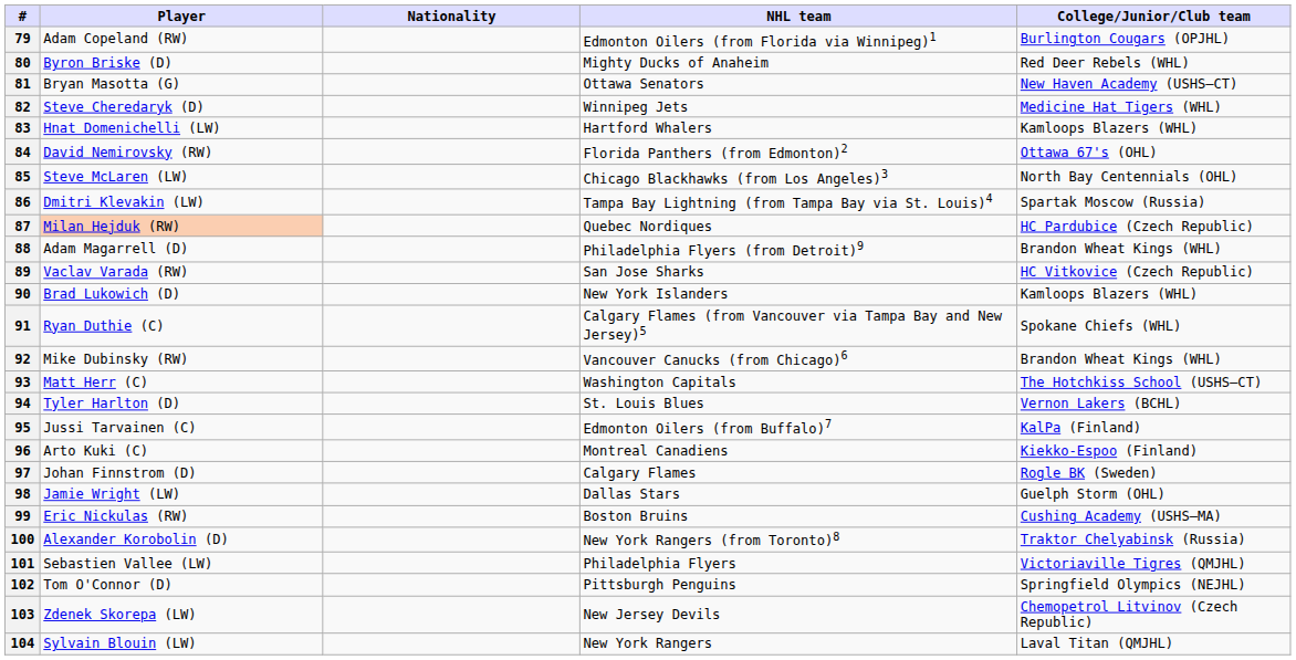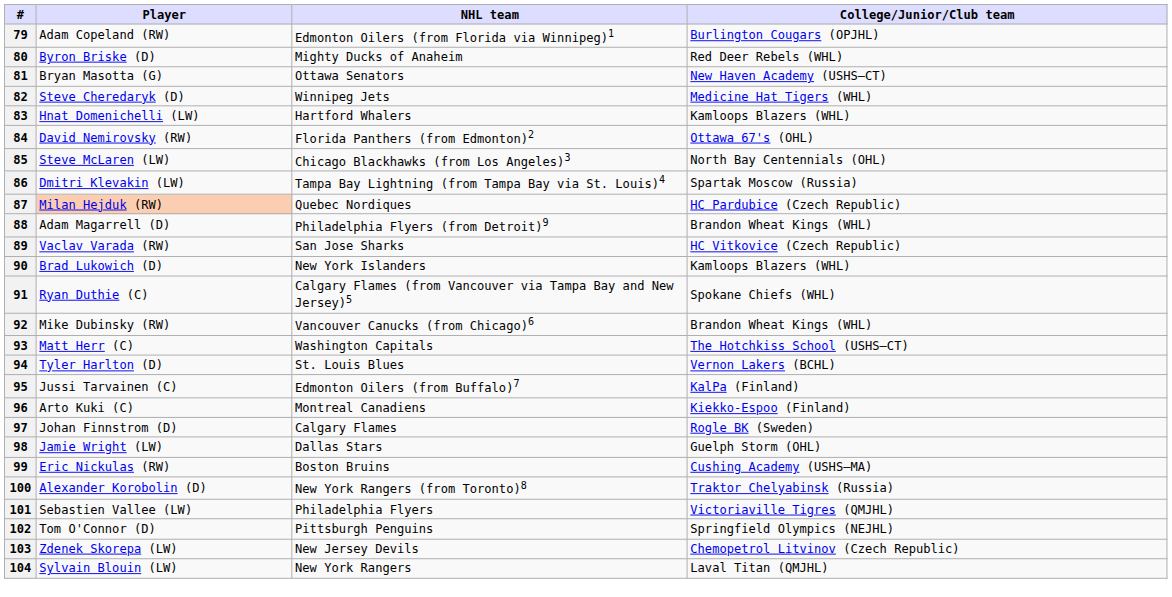- column: Nationality
